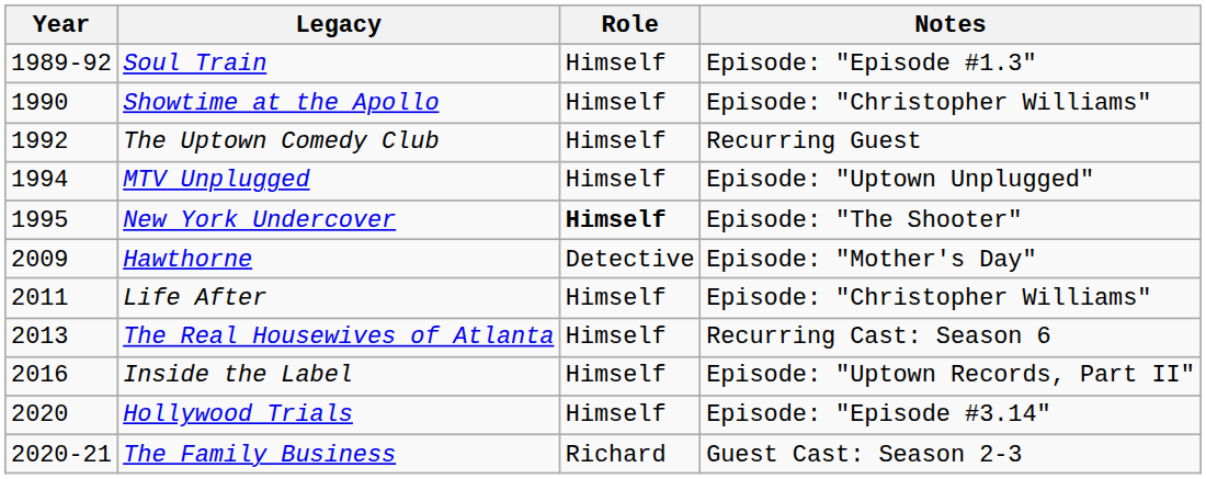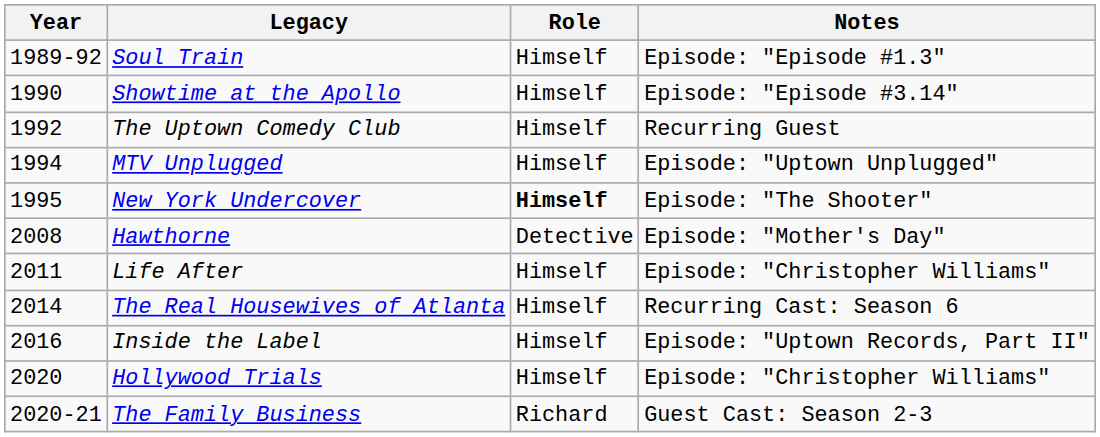Showtime at the Apollo | Notes: Episode: "Christopher Williams" -> Episode: "Episode #3.14"
Hawthorne | Year: 2009 -> 2008
The Real Housewives of Atlanta | Year: 2013 -> 2014
Hollywood Trials | Notes: Episode: "Episode #3.14" -> Episode: "Christopher Williams"
